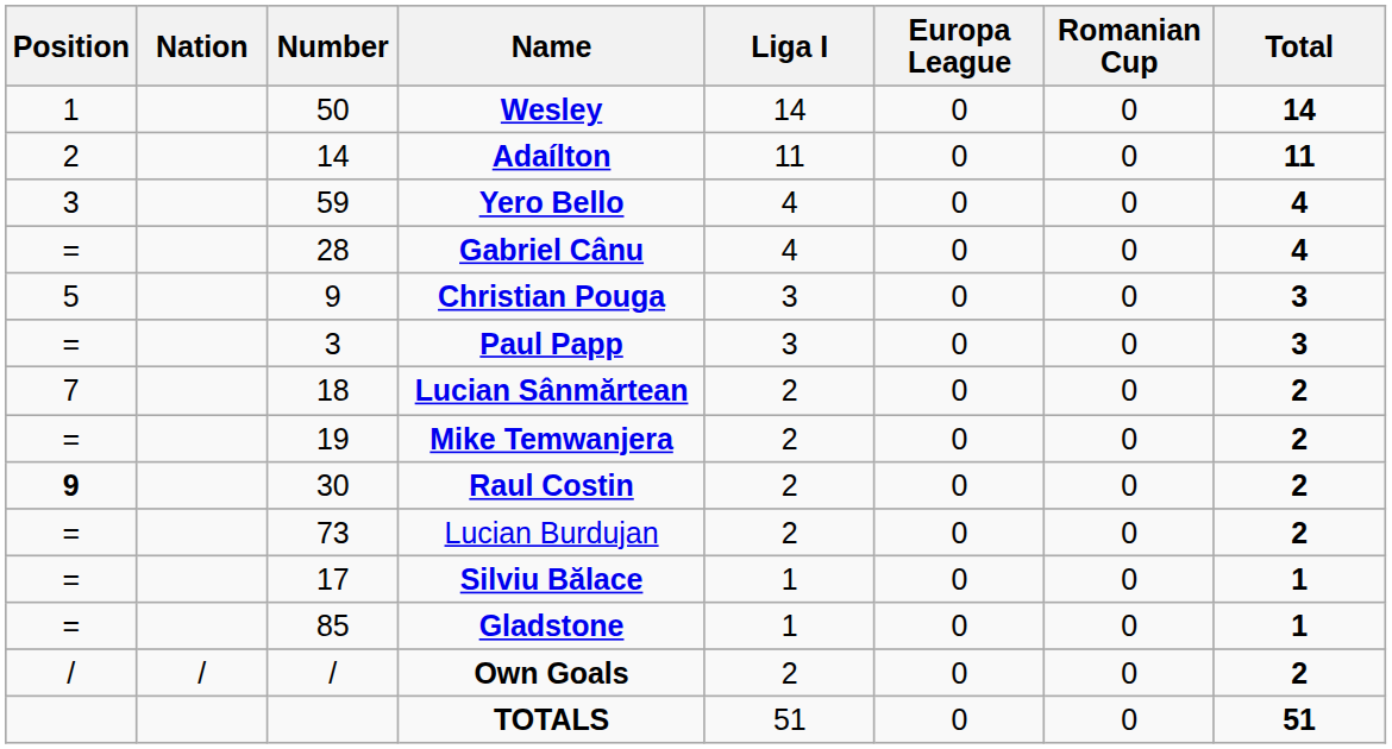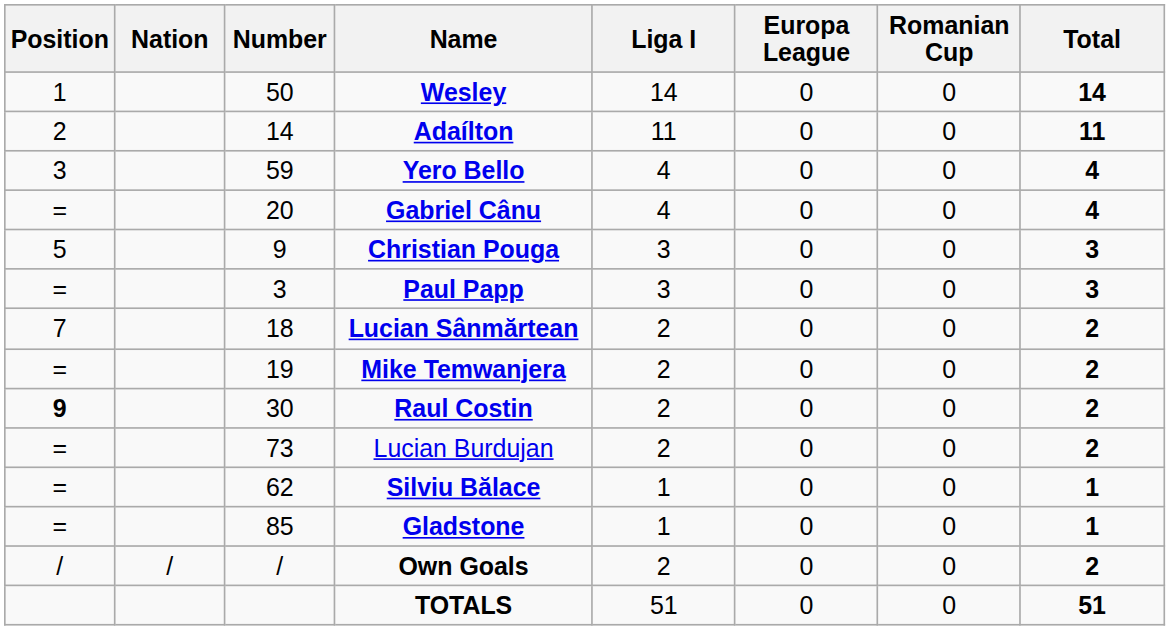Gabriel Cânu | Number: 28 -> 20
Silviu Bălace | Number: 17 -> 62
